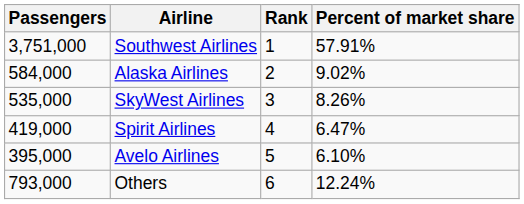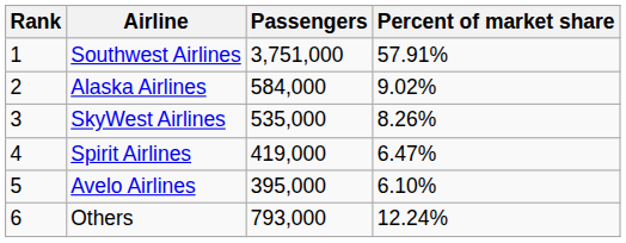columns swapped: Rank <-> Passengers
